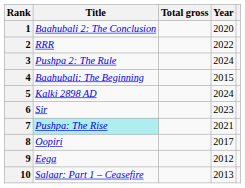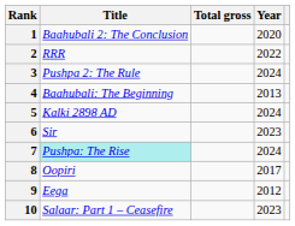4 | Year: 2015 -> 2013
7 | Year: 2021 -> 2024
10 | Year: 2013 -> 2023
